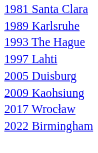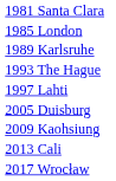+ row: 1985 London
+ row: 2013 Cali
- row: 2022 Birmingham
